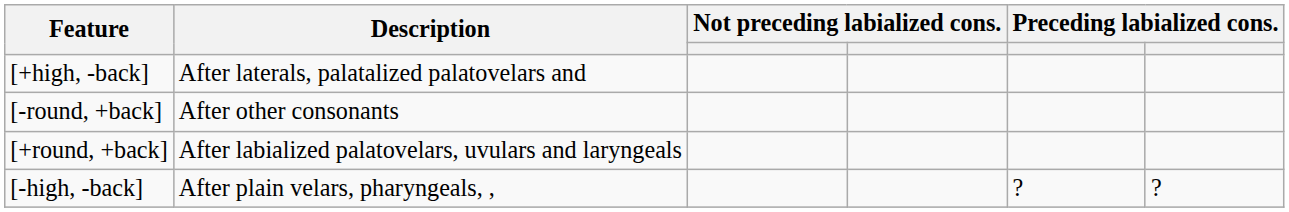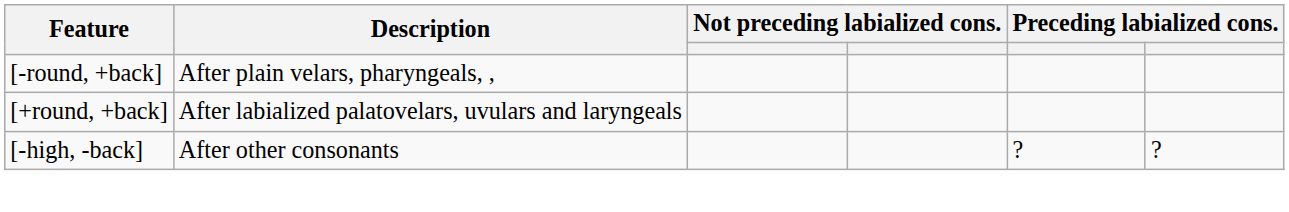- row: [+high, -back] | After laterals, palatalized palatovelars and
[-round, +back] | Description: After other consonants -> After plain velars, pharyngeals, ,
[-high, -back] | Description: After plain velars, pharyngeals, , -> After other consonants
